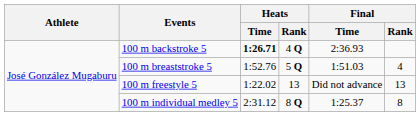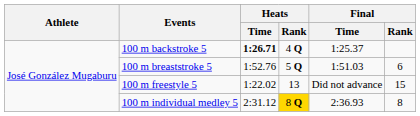100 m backstroke 5 | Final / Time: 2:36.93 -> 1:25.37
100 m breaststroke 5 | Final / Rank: 4 -> 6
100 m freestyle 5 | Final / Rank: 13 -> 15
100 m individual medley 5 | Heats / Rank: no background -> gold background
100 m individual medley 5 | Final / Time: 1:25.37 -> 2:36.93
